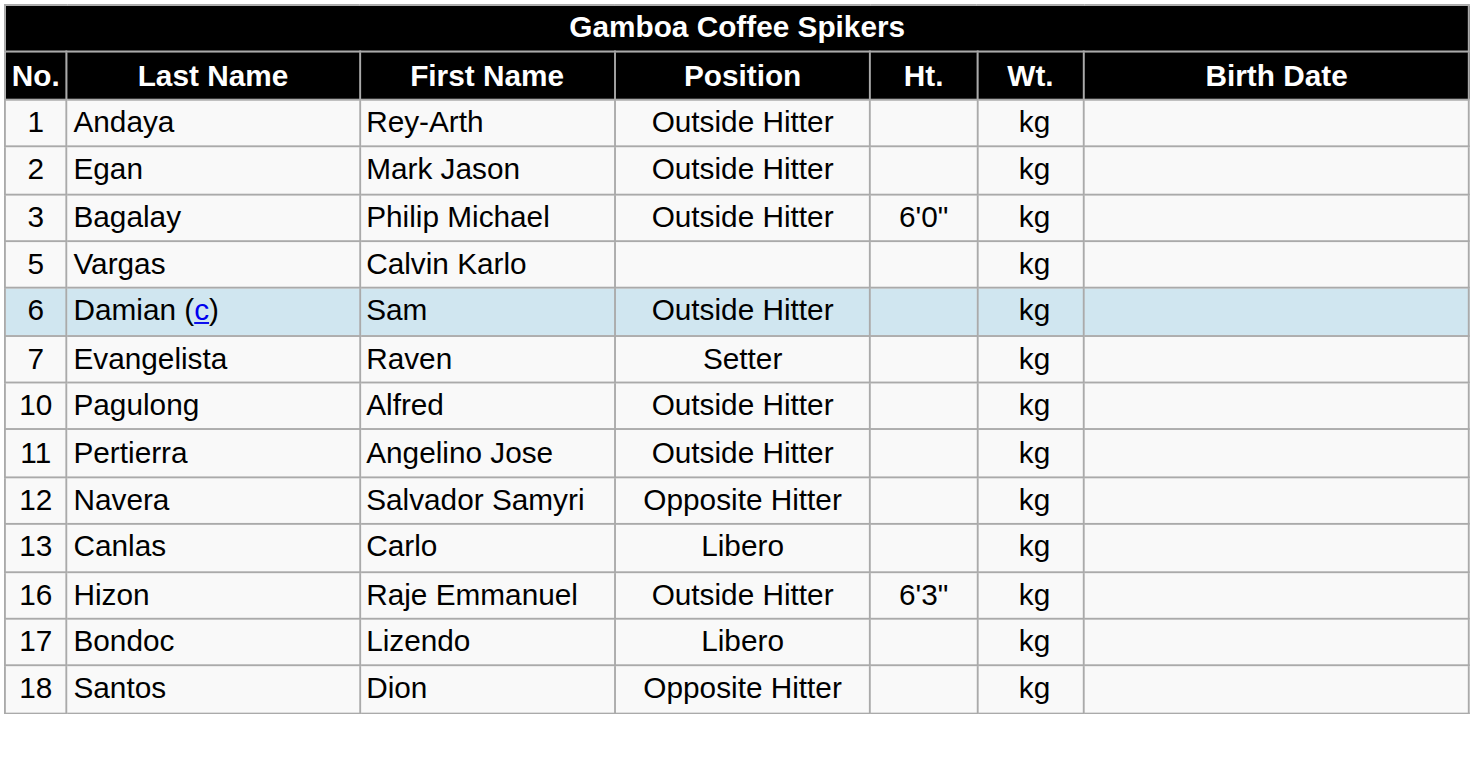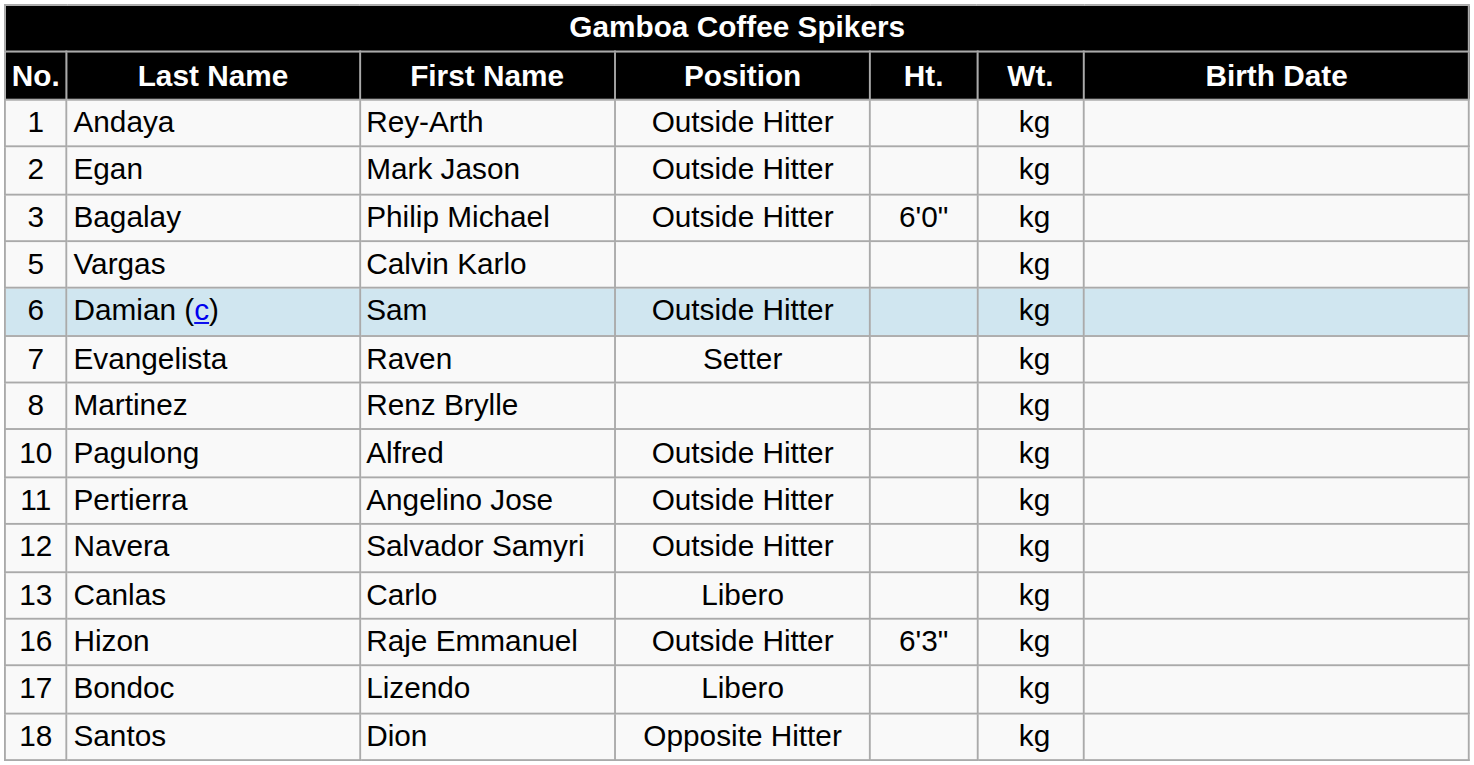+ row: 8 | Martinez | Renz Brylle | kg
Navera | Position: Opposite Hitter -> Outside Hitter
